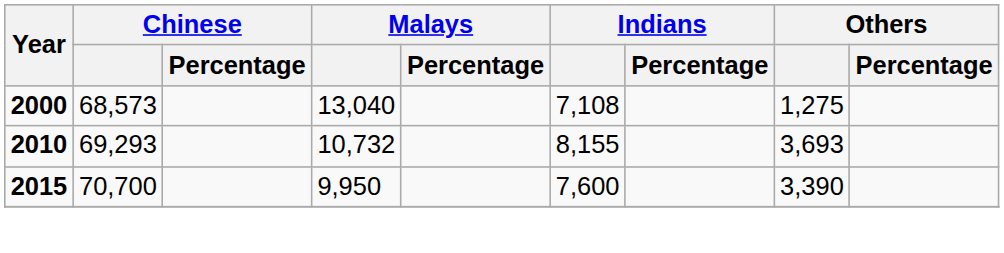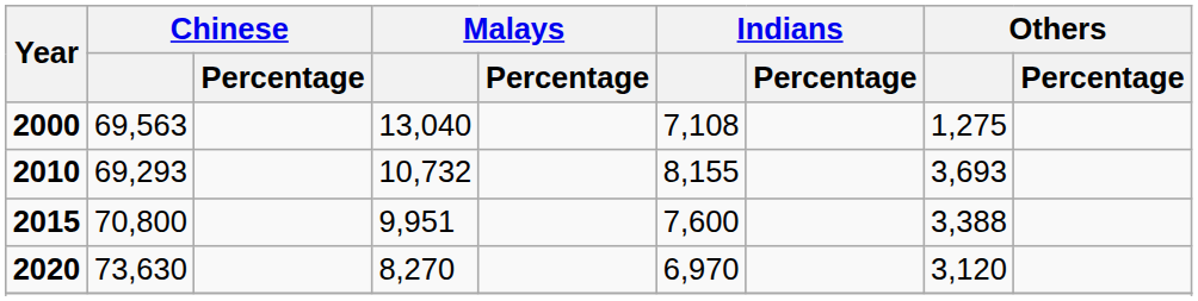2000 | Chinese: 68,573 -> 69,563
2015 | Chinese: 70,700 -> 70,800
2015 | Malays: 9,950 -> 9,951
2015 | Others: 3,390 -> 3,388
+ row: 2020 | 73,630 | 8,270 | 6,970 | 3,120
